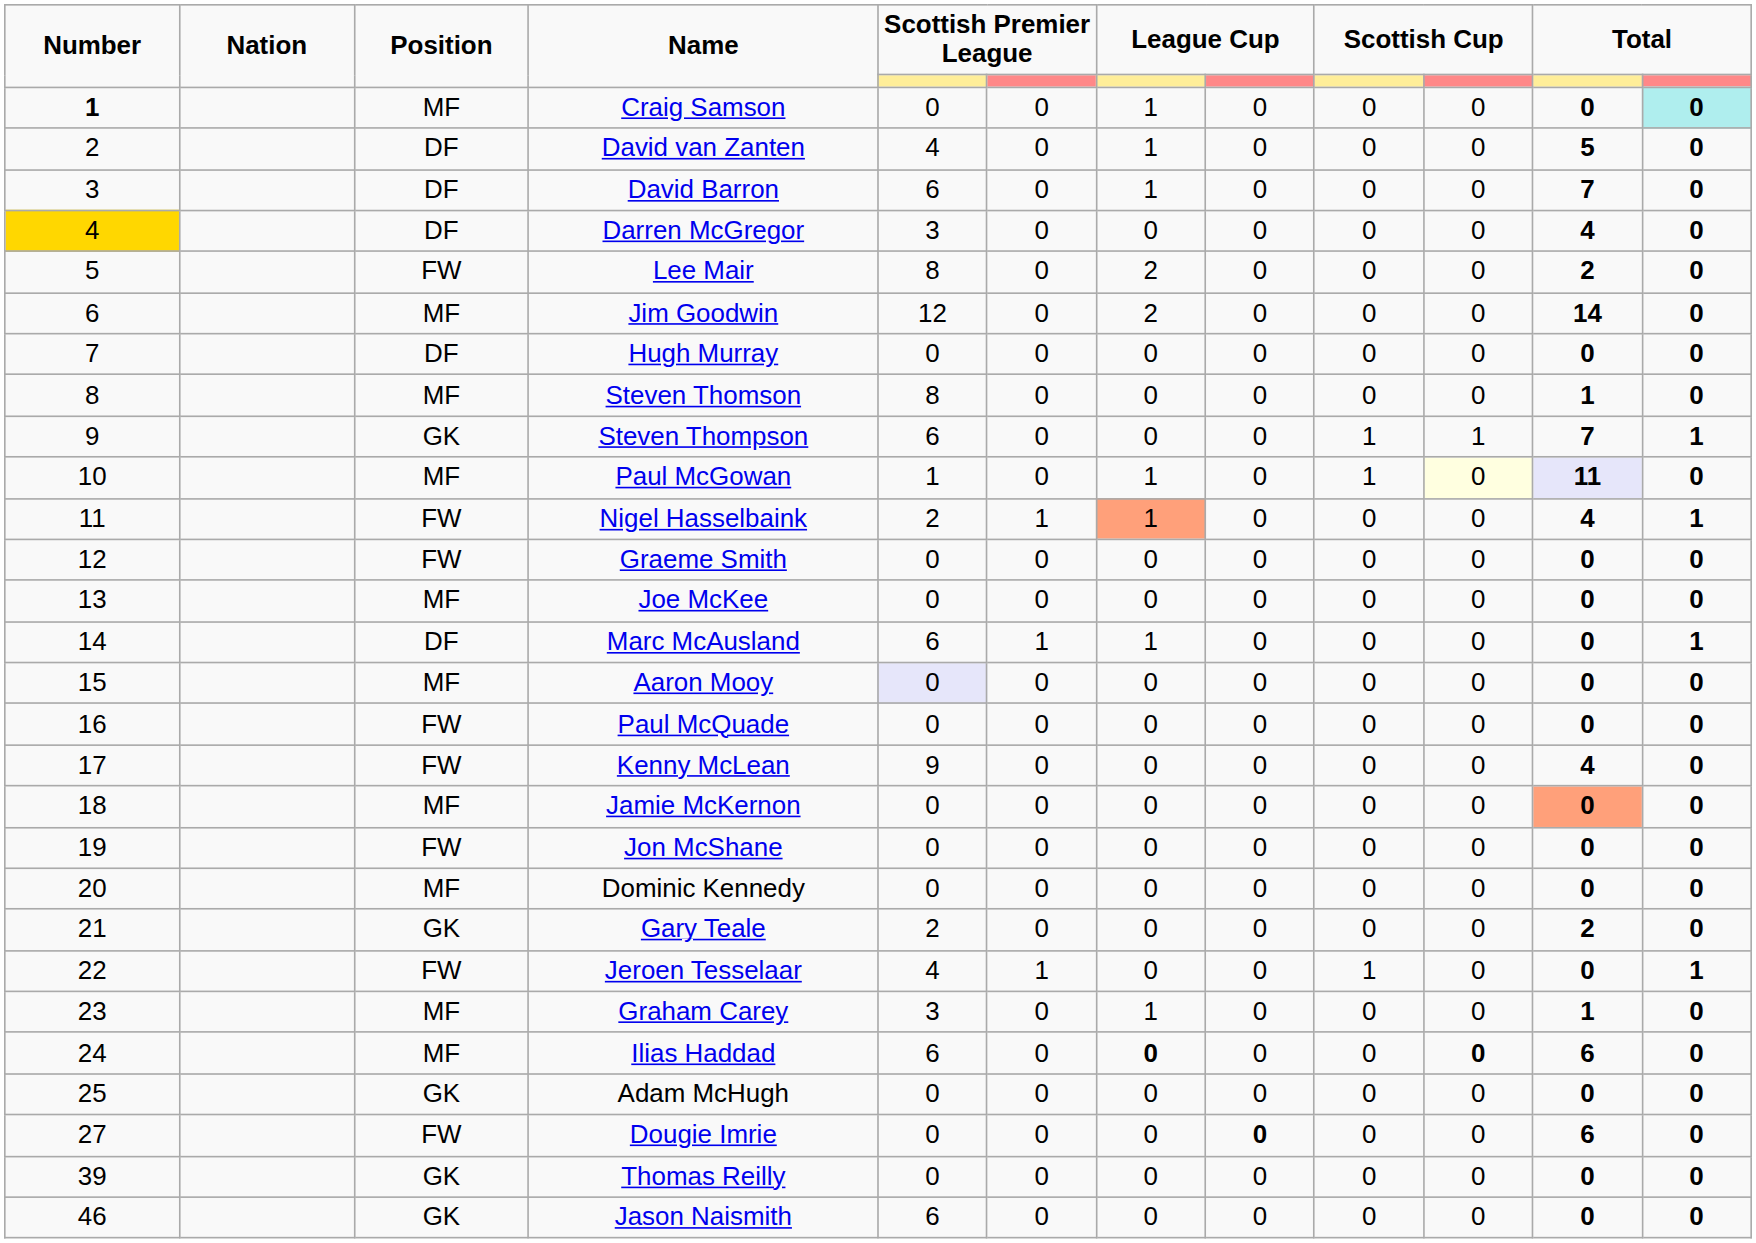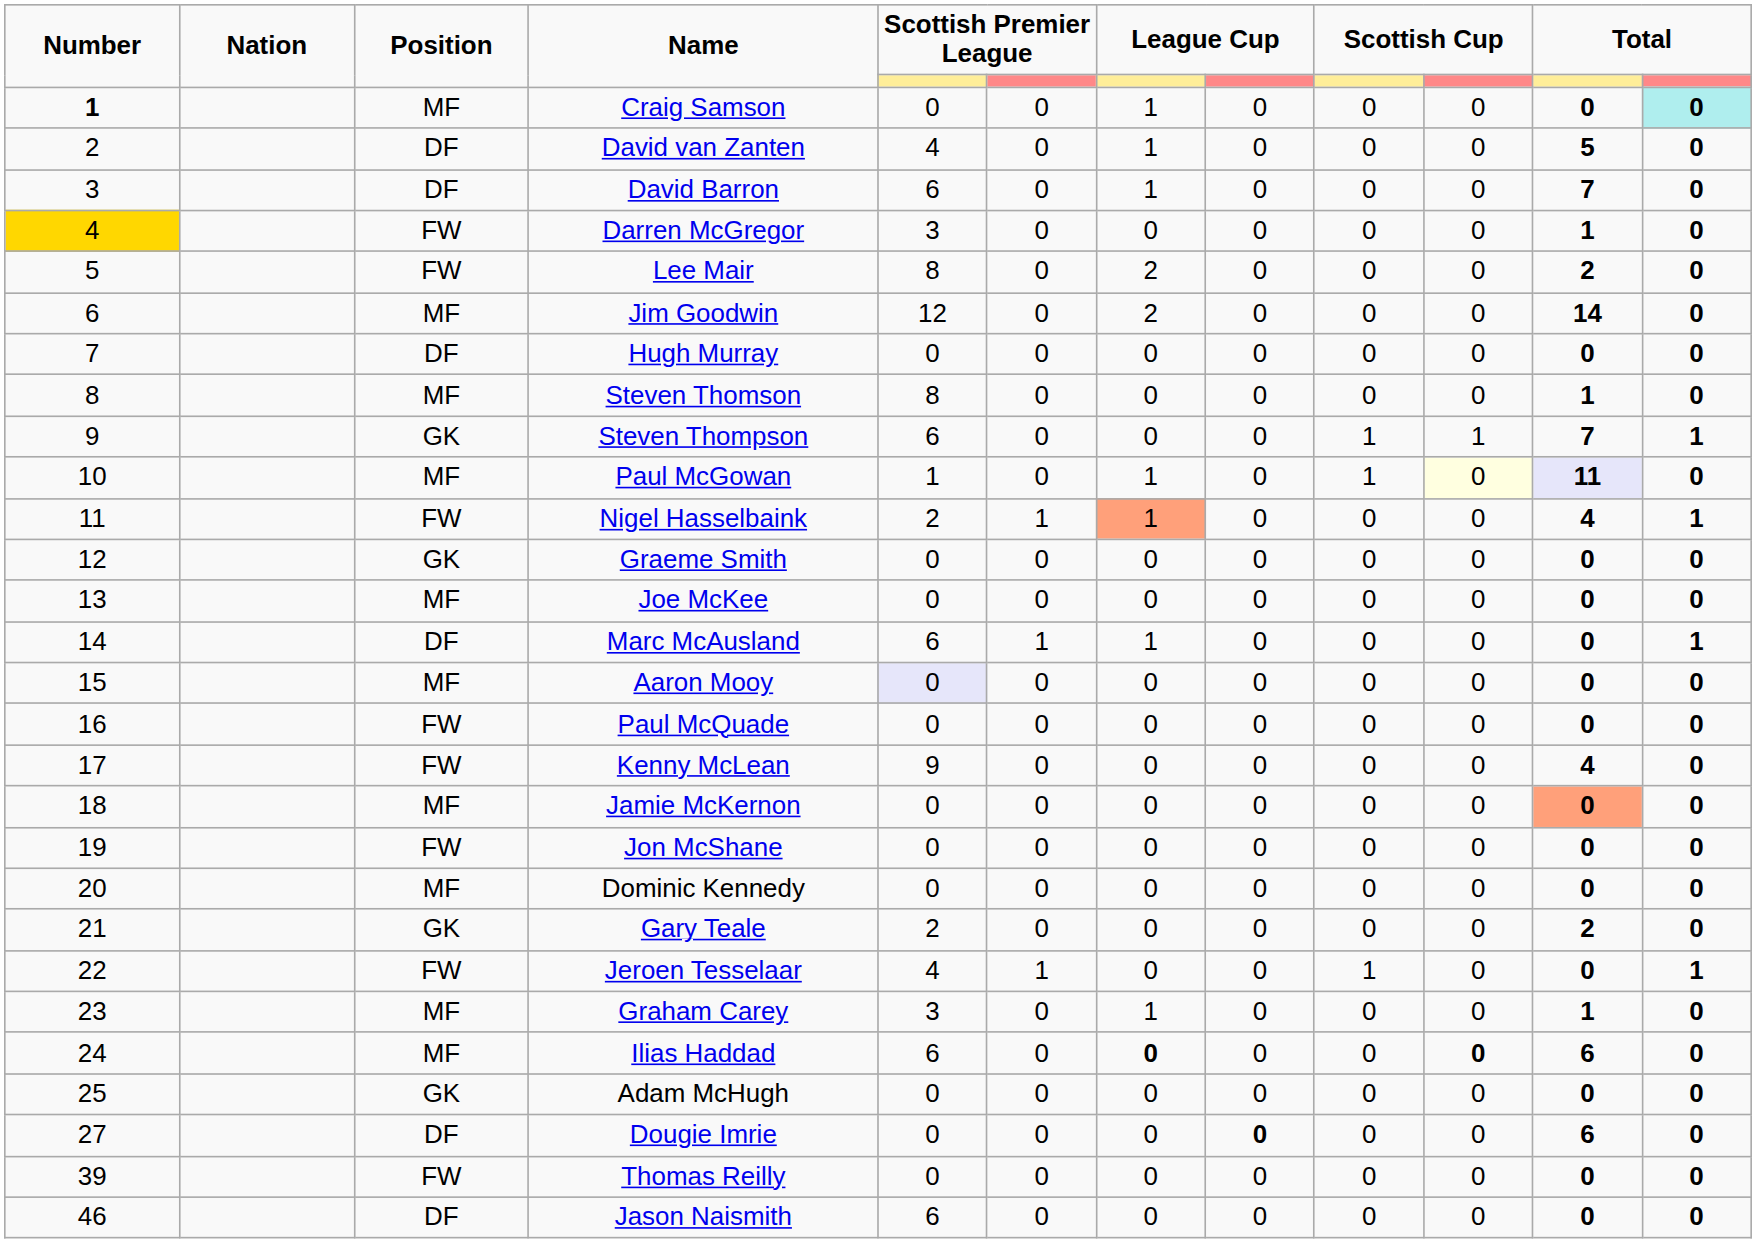Darren McGregor | Position: DF -> FW
Darren McGregor | column 11: 4 -> 1
Graeme Smith | Position: FW -> GK
Dougie Imrie | Position: FW -> DF
Thomas Reilly | Position: GK -> FW
Jason Naismith | Position: GK -> DF
